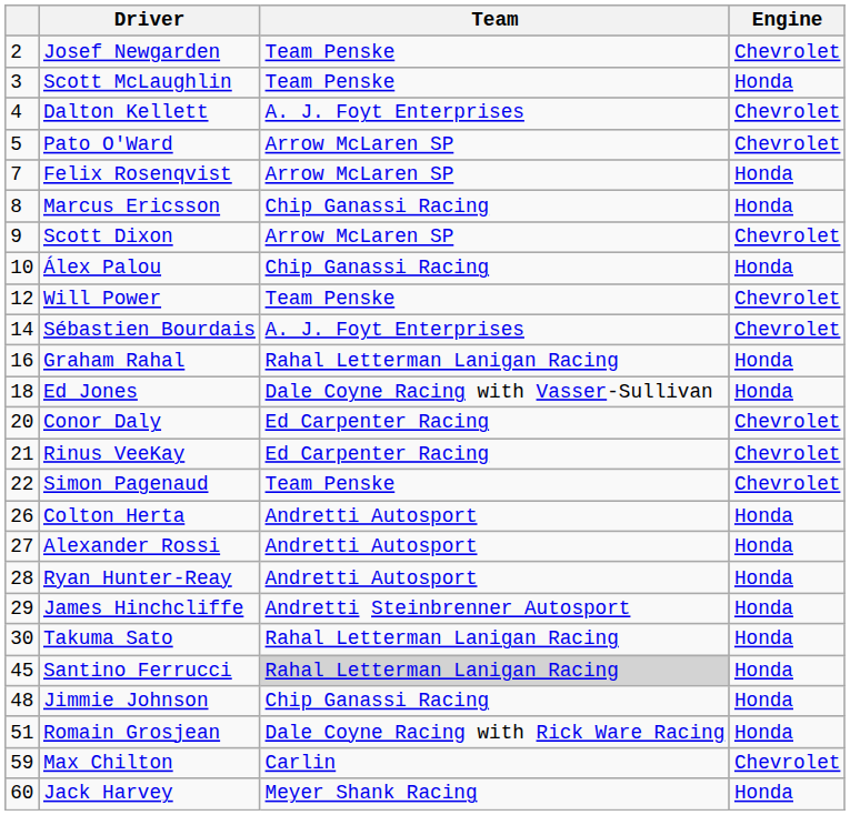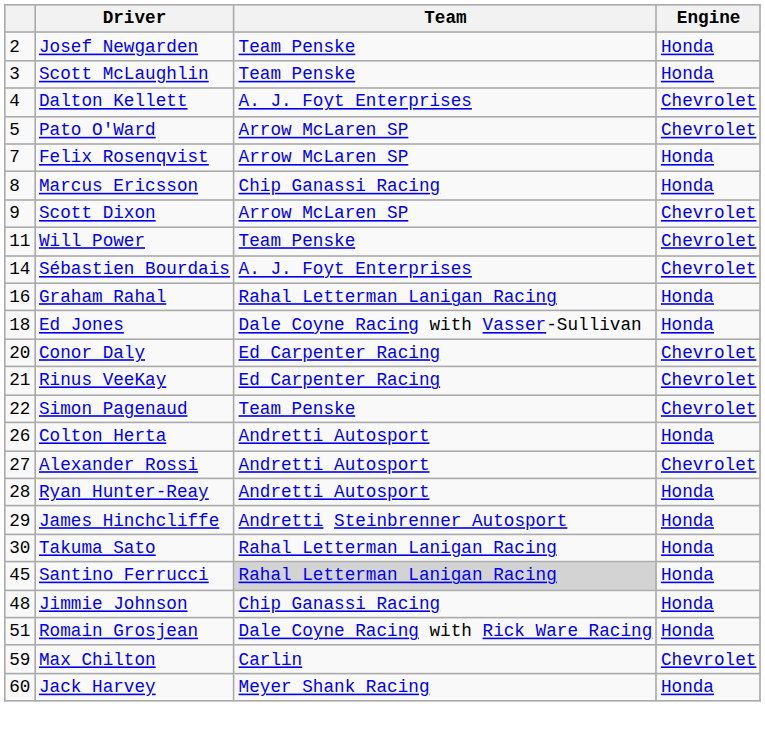Josef Newgarden | Engine: Chevrolet -> Honda
- row: 10 | Álex Palou | Chip Ganassi Racing | Honda
Will Power | column 1: 12 -> 11
Alexander Rossi | Engine: Honda -> Chevrolet
